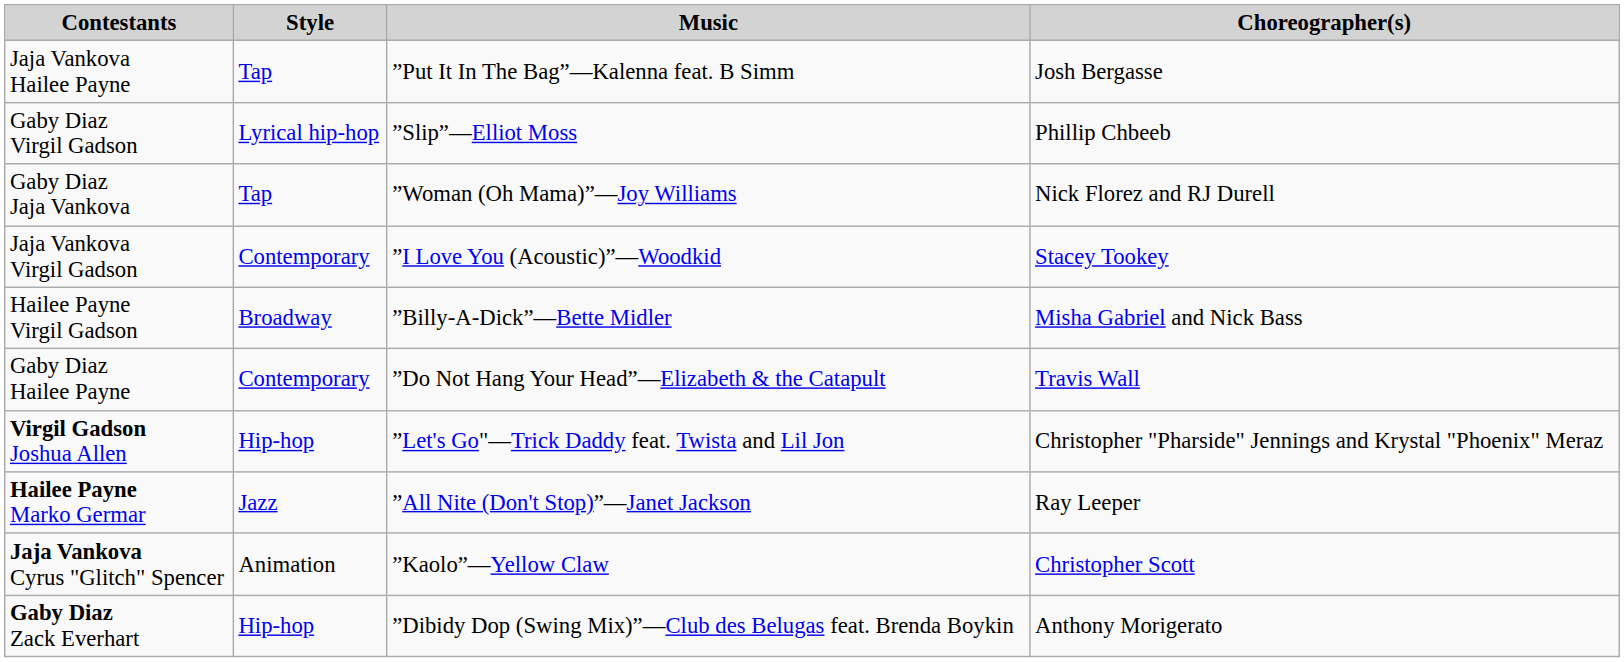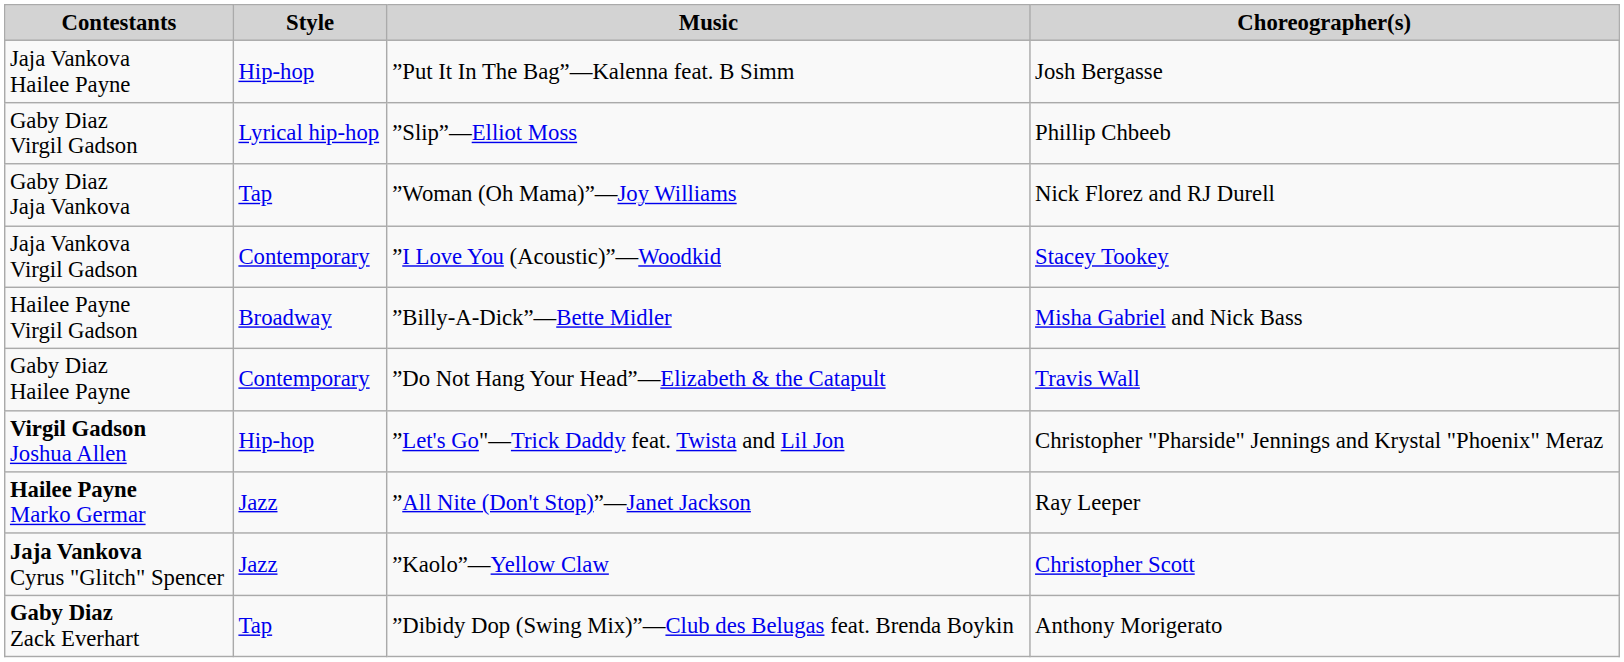Jaja Vankova Hailee Payne | Style: Tap -> Hip-hop
Jaja Vankova Cyrus "Glitch" Spencer | Style: Animation -> Jazz
Gaby Diaz Zack Everhart | Style: Hip-hop -> Tap
